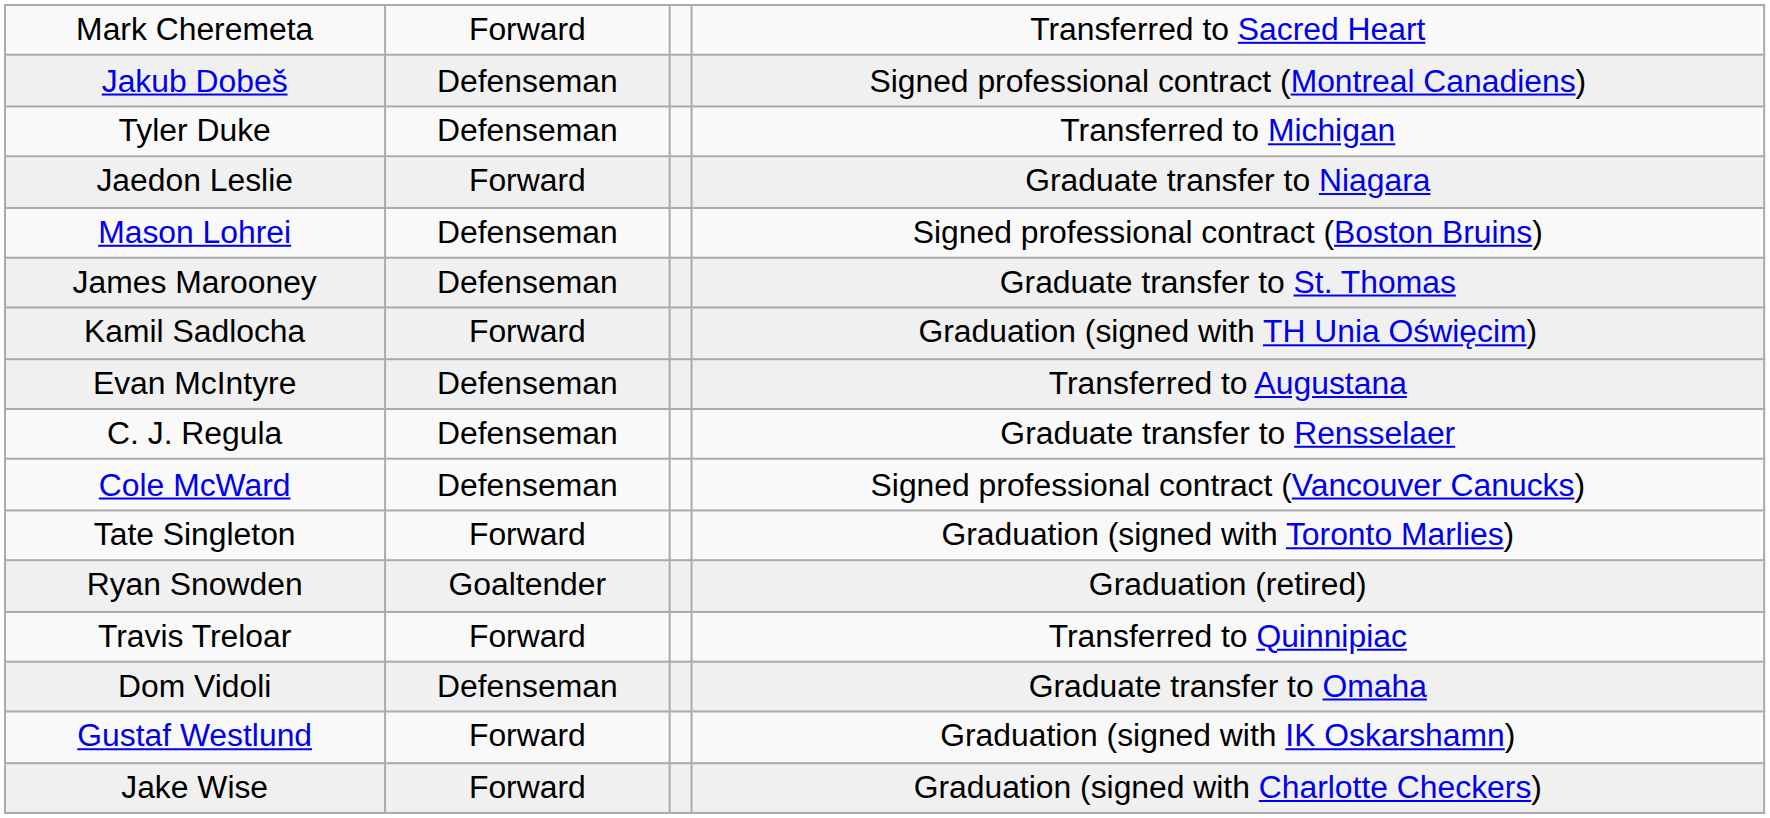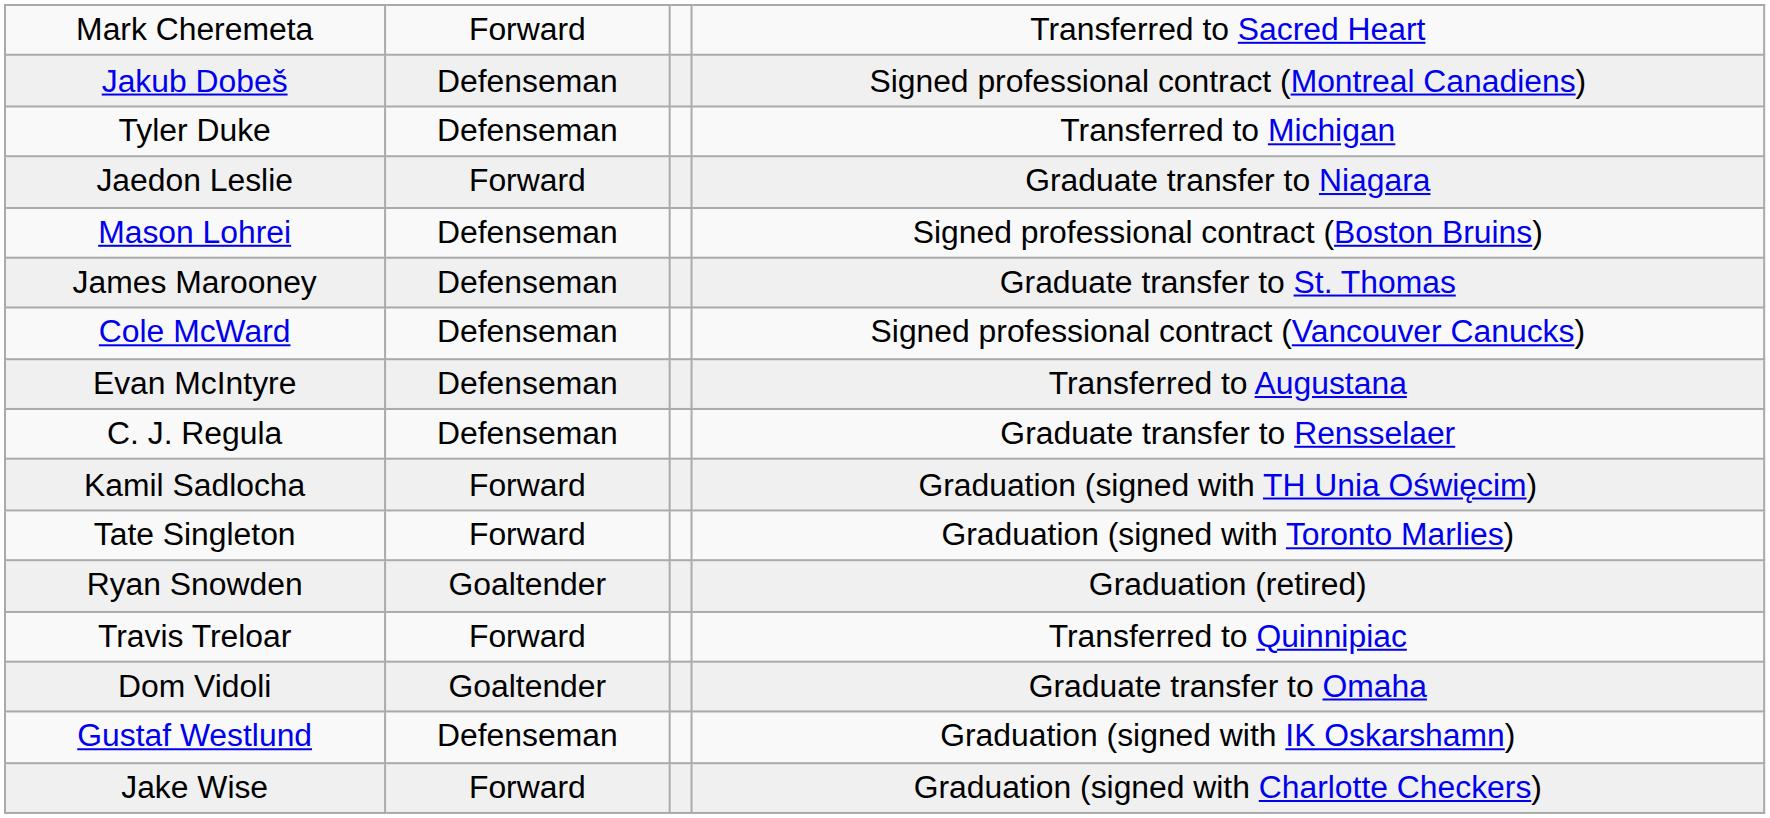rows swapped: Cole McWard <-> Kamil Sadlocha
Dom Vidoli | column 2: Defenseman -> Goaltender
Gustaf Westlund | column 2: Forward -> Defenseman
